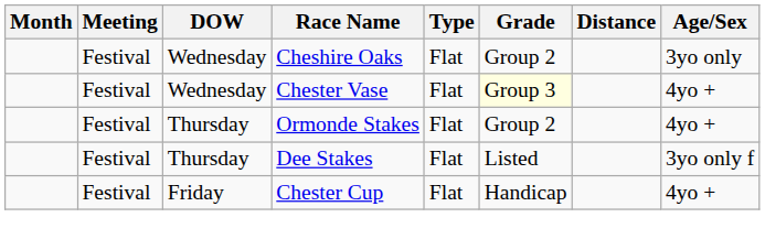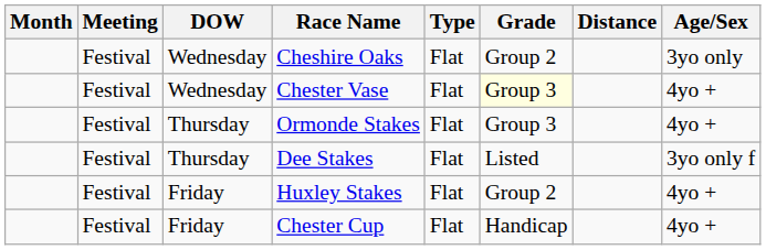Ormonde Stakes | Grade: Group 2 -> Group 3
+ row: Festival | Friday | Huxley Stakes | Flat | Group 2 | 4yo +
